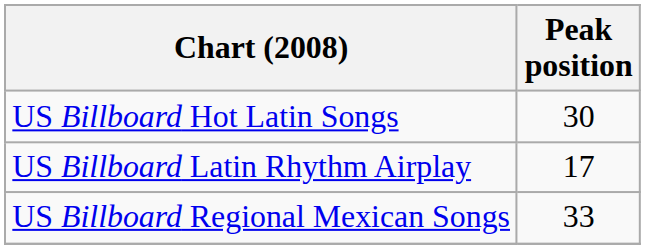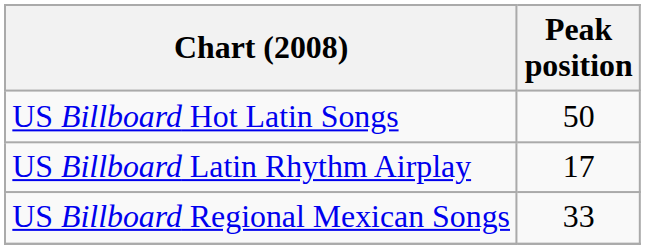US Billboard Hot Latin Songs | Peak position: 30 -> 50
